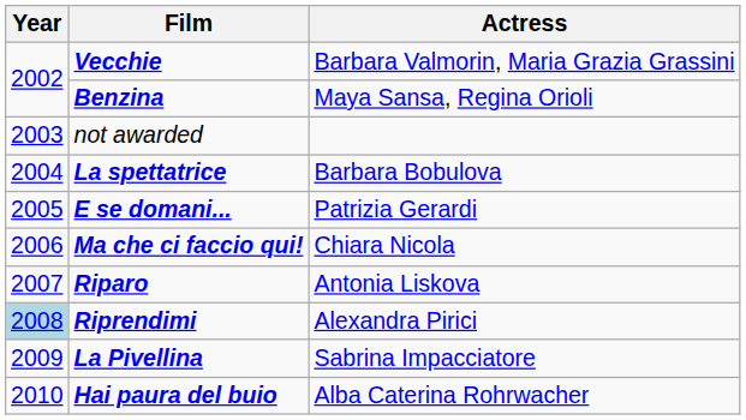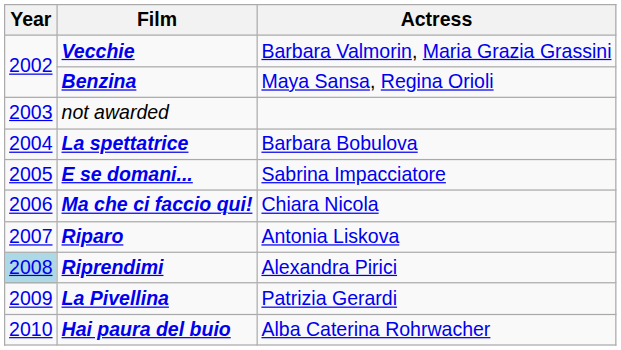E se domani... | Actress: Patrizia Gerardi -> Sabrina Impacciatore
La Pivellina | Actress: Sabrina Impacciatore -> Patrizia Gerardi
